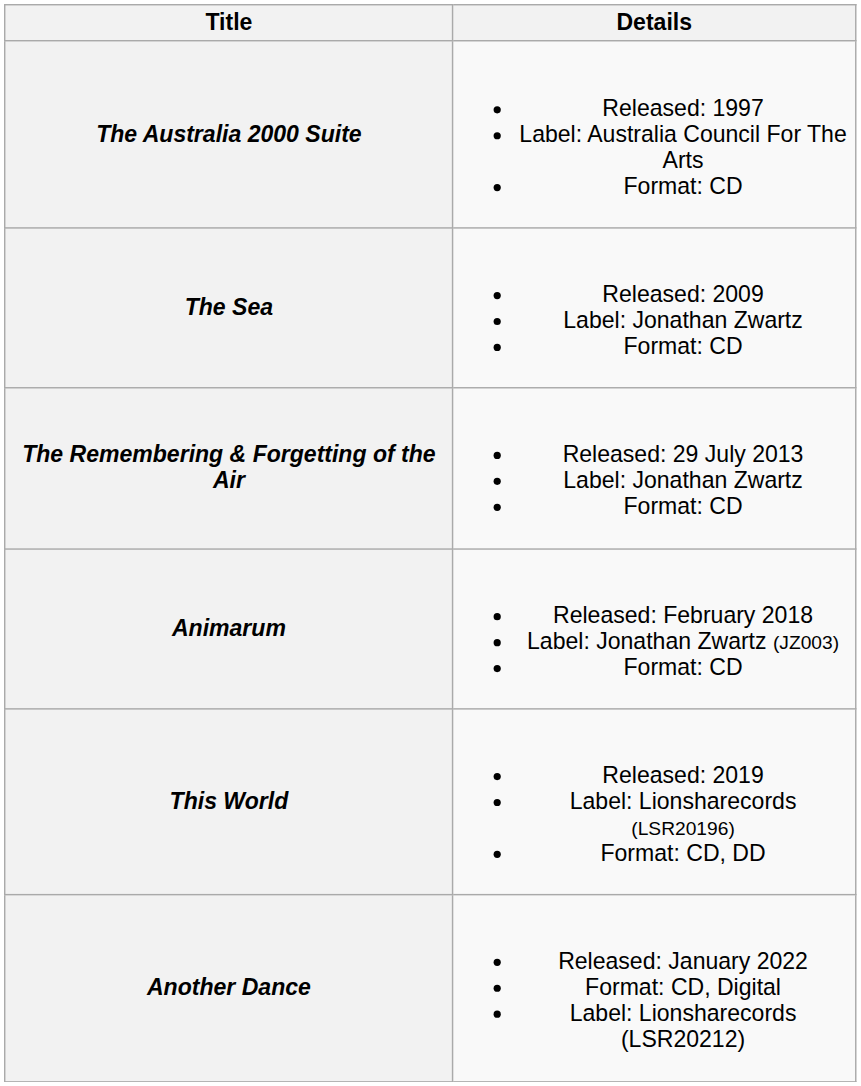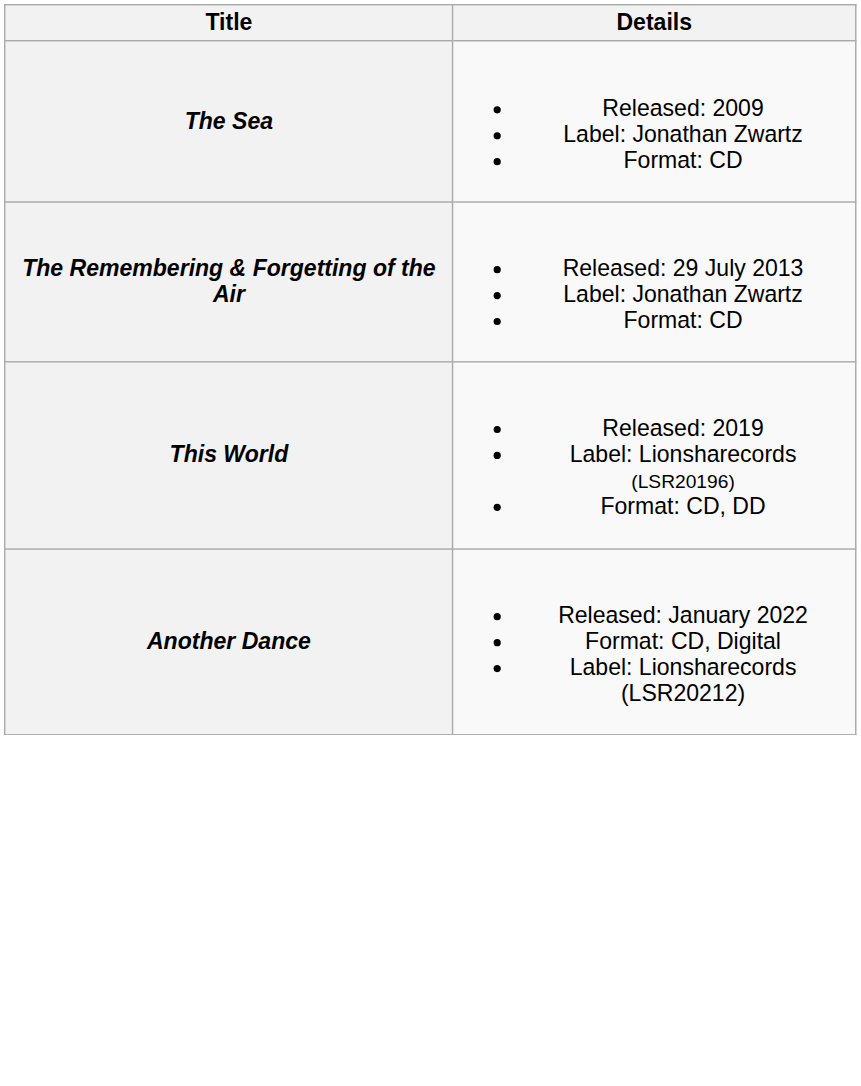- row: The Australia 2000 Suite | Released: 1997 Label: Australia Council For The Arts Format: CD
- row: Animarum | Released: February 2018 Label: Jonathan Zwartz (JZ003) Format: CD
